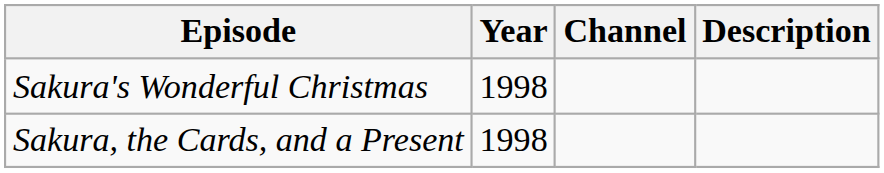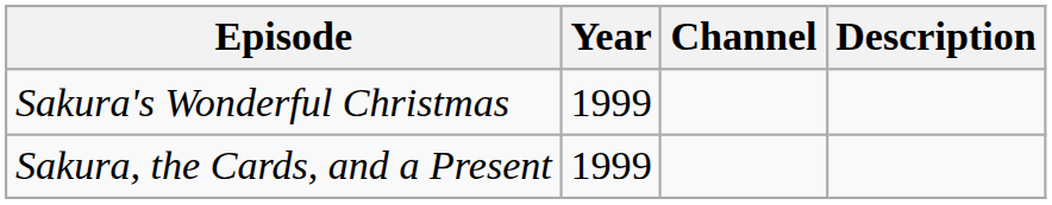Sakura's Wonderful Christmas | Year: 1998 -> 1999
Sakura, the Cards, and a Present | Year: 1998 -> 1999
